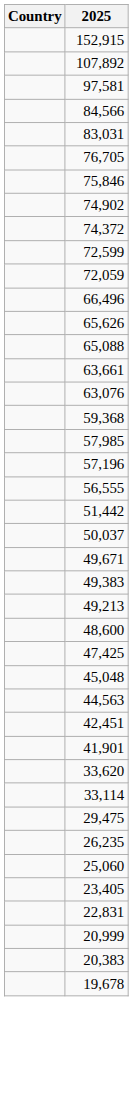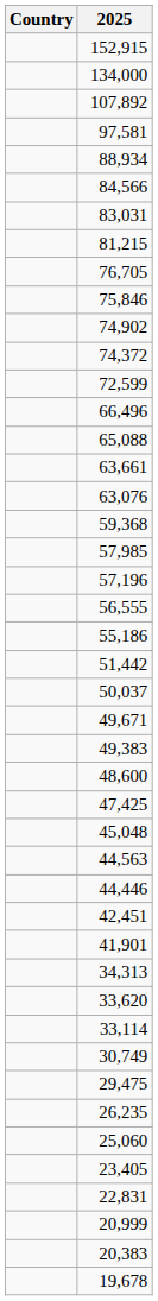+ row: 134,000
+ row: 88,934
+ row: 81,215
- row: 72,059
- row: 65,626
+ row: 55,186
- row: 49,213
+ row: 44,446
+ row: 34,313
+ row: 30,749
